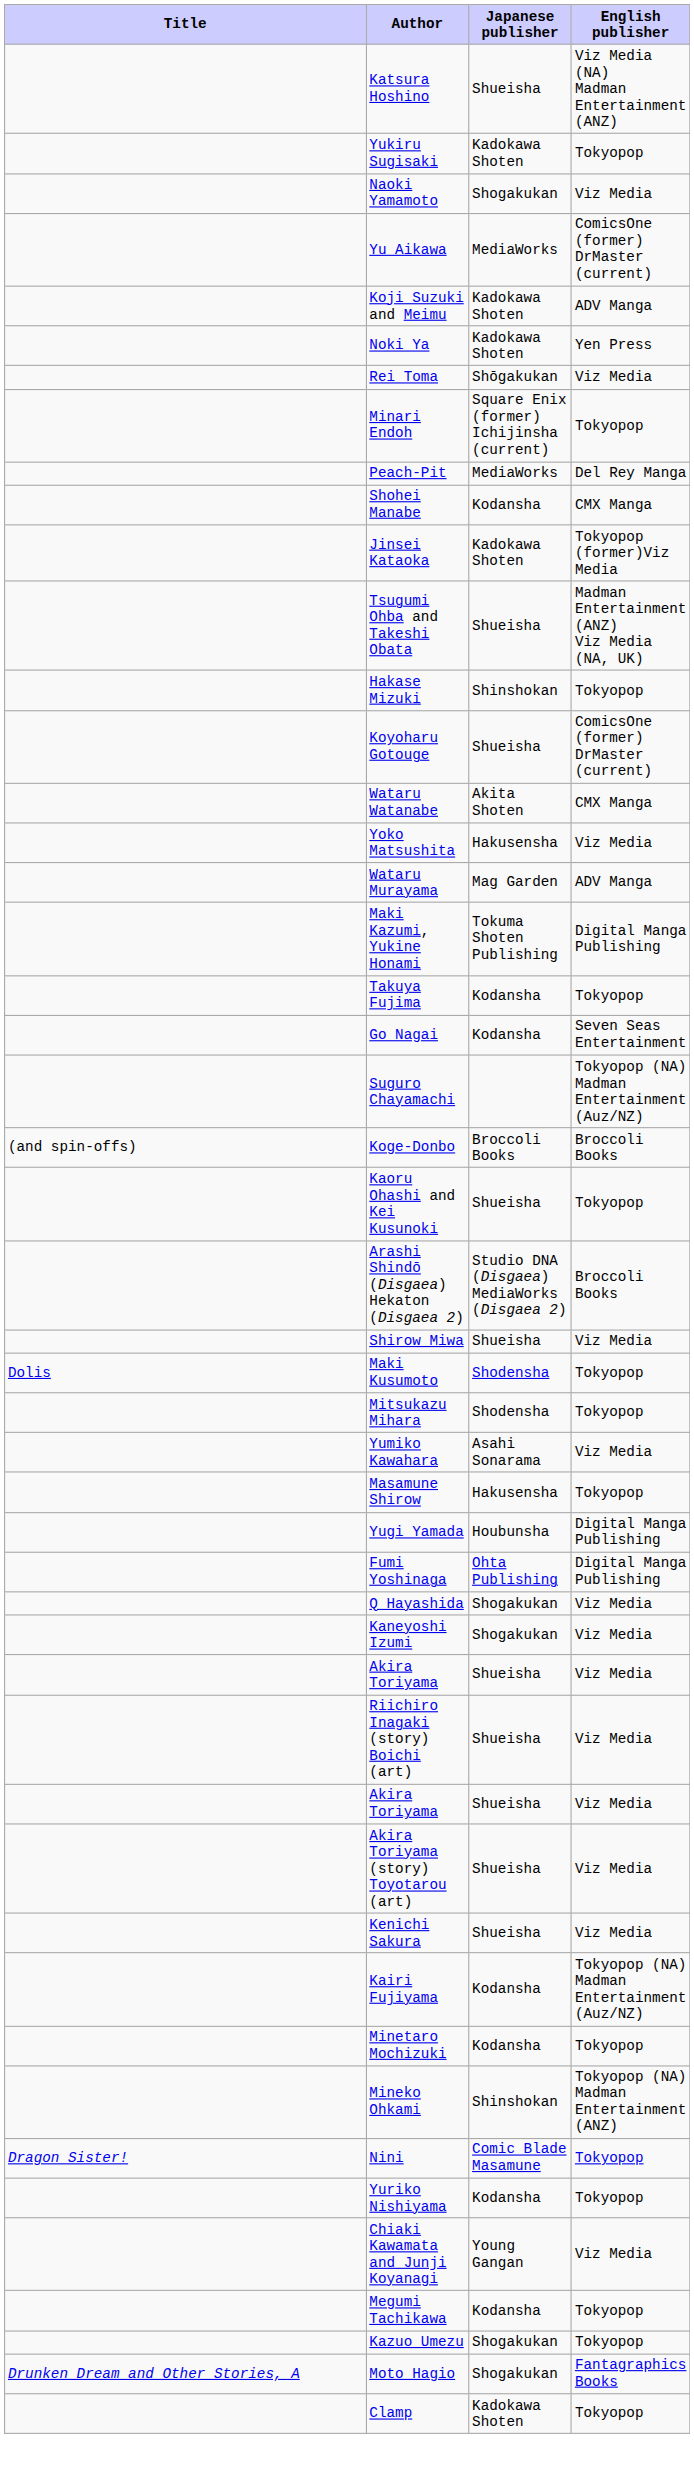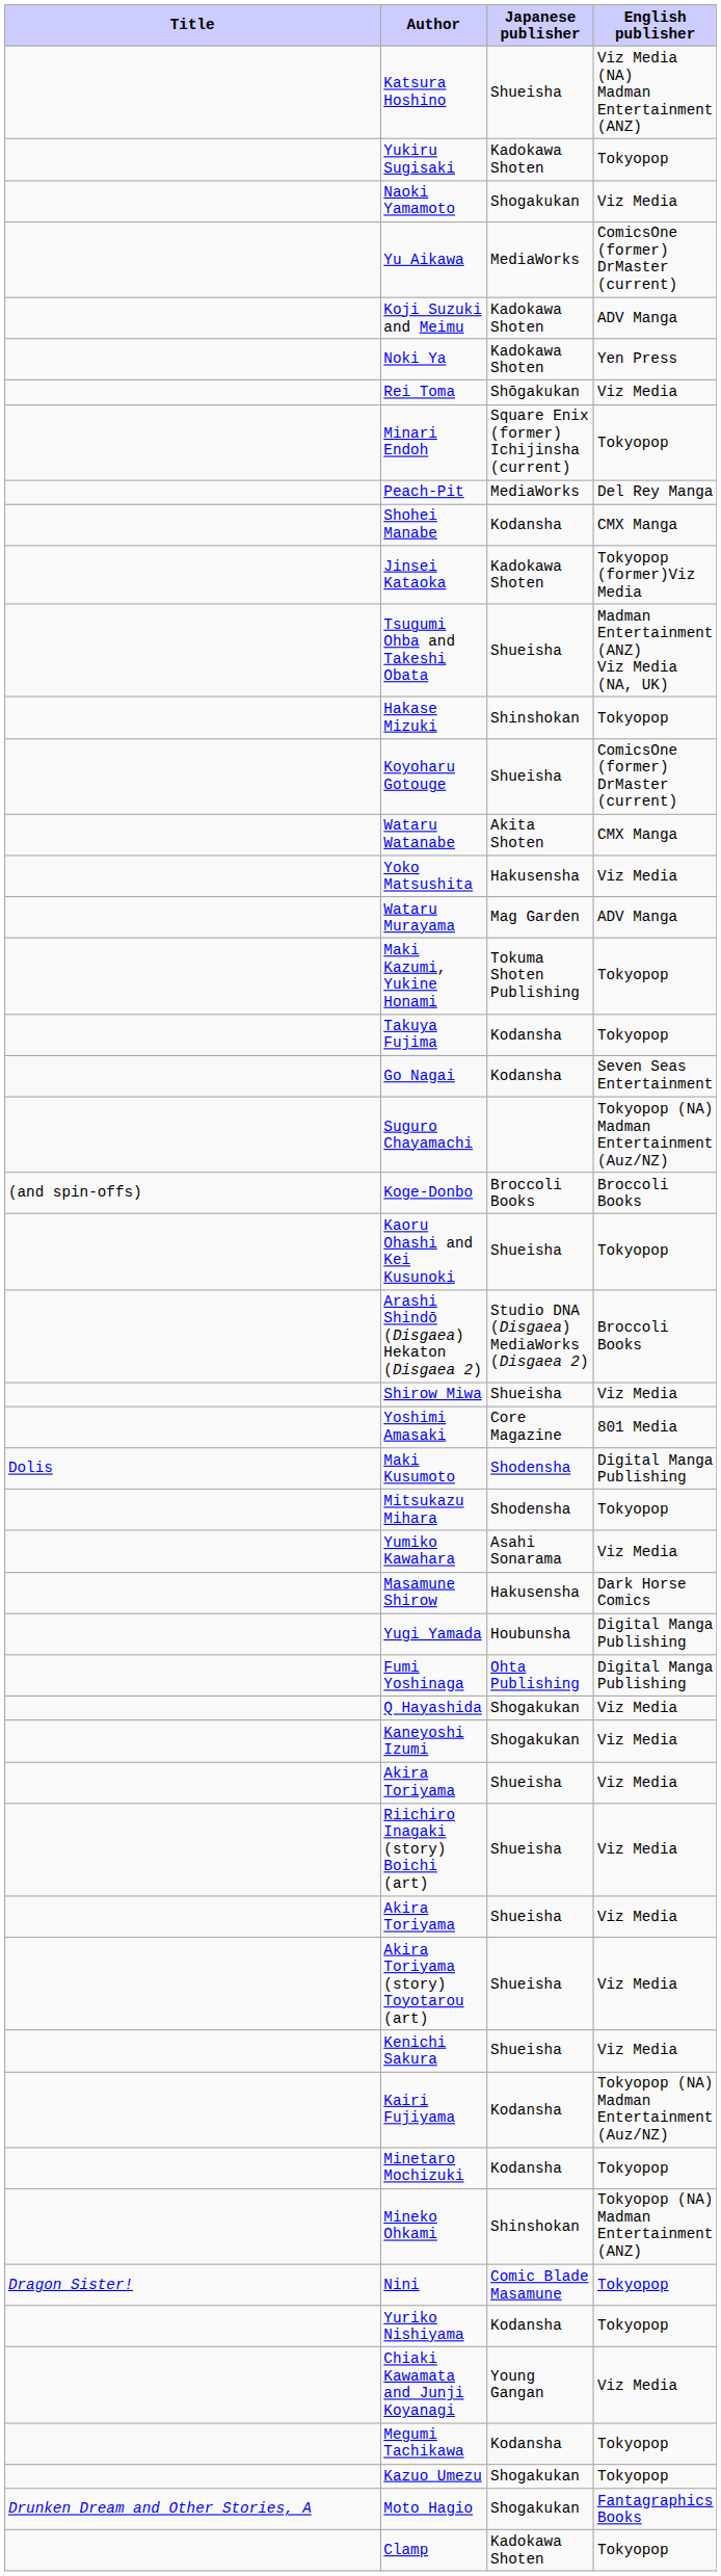Maki Kazumi, Yukine Honami | English publisher: Digital Manga Publishing -> Tokyopop
+ row: Yoshimi Amasaki | Core Magazine | 801 Media
Maki Kusumoto | English publisher: Tokyopop -> Digital Manga Publishing
Masamune Shirow | English publisher: Tokyopop -> Dark Horse Comics
